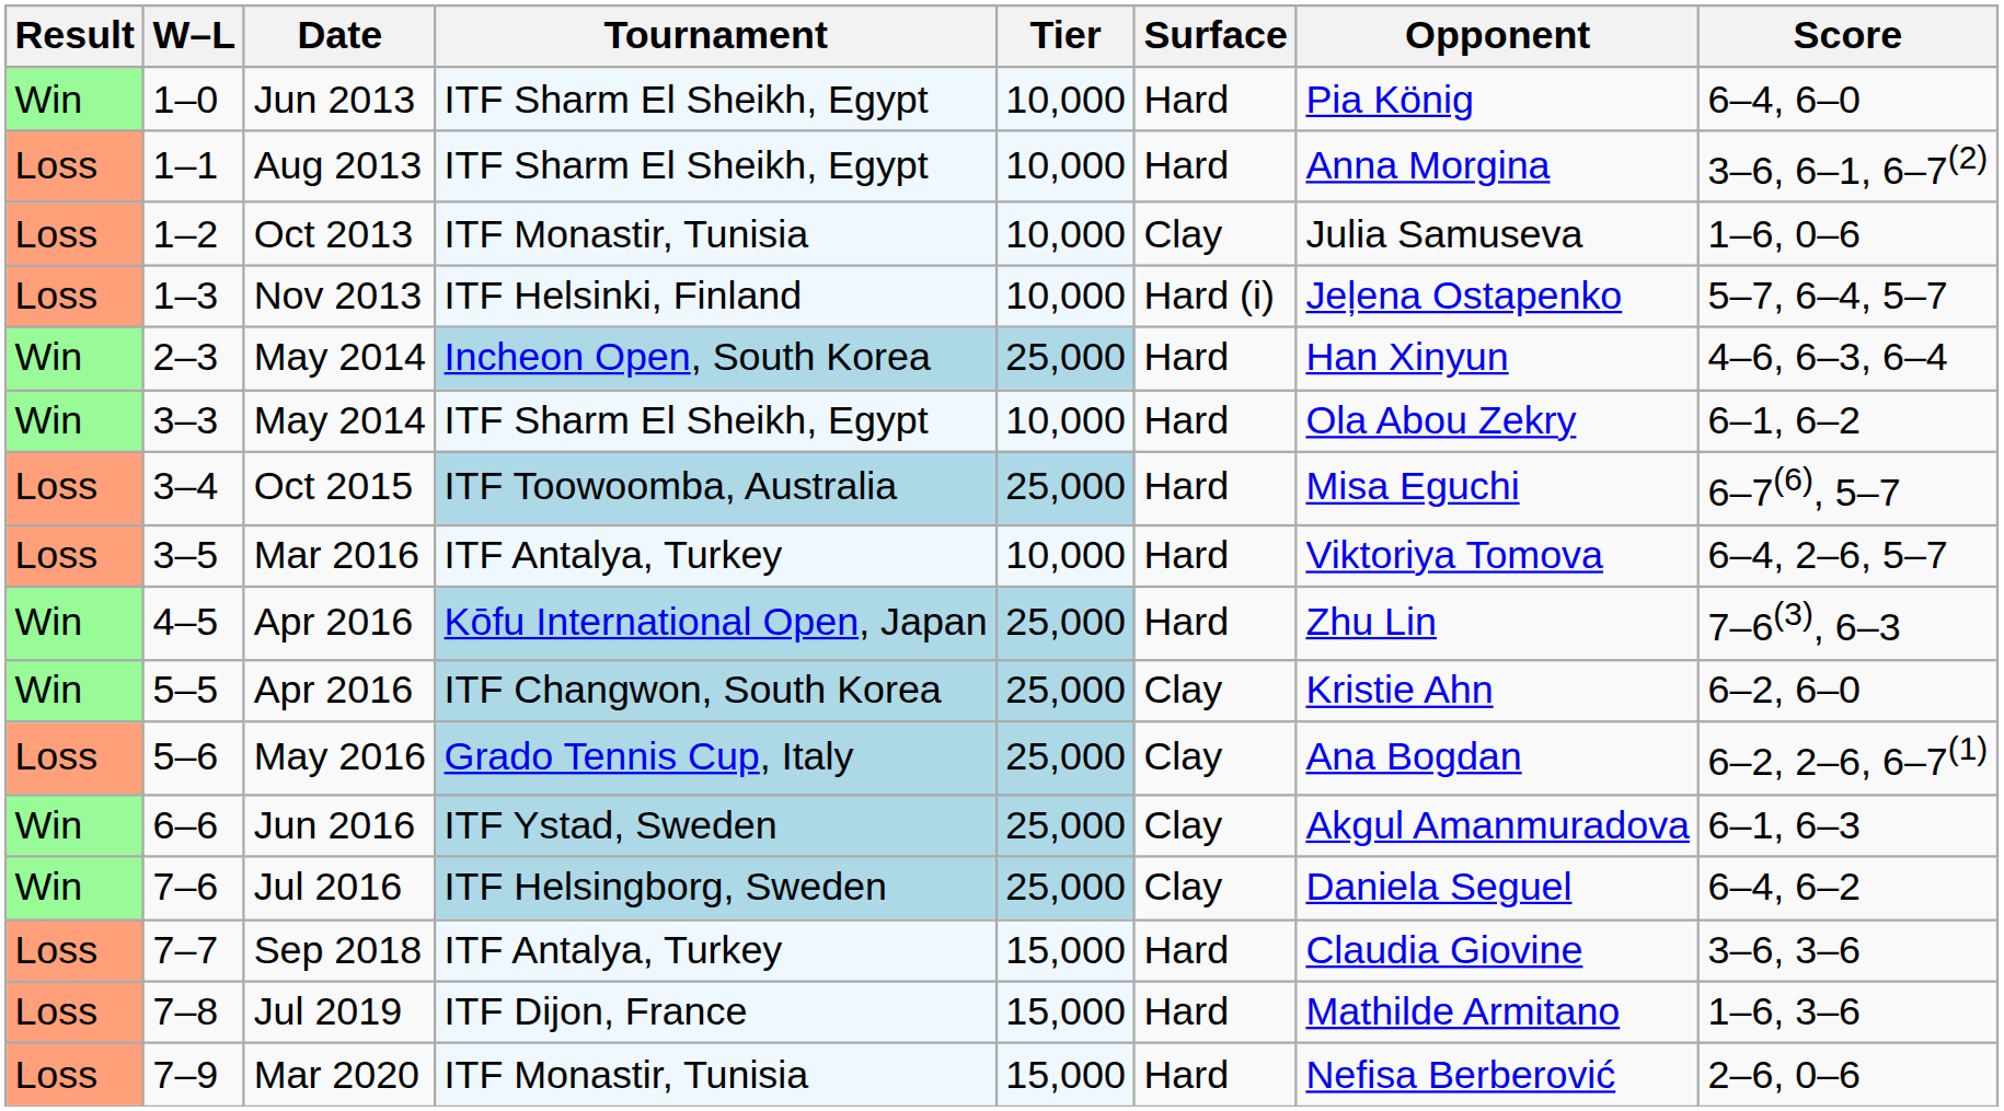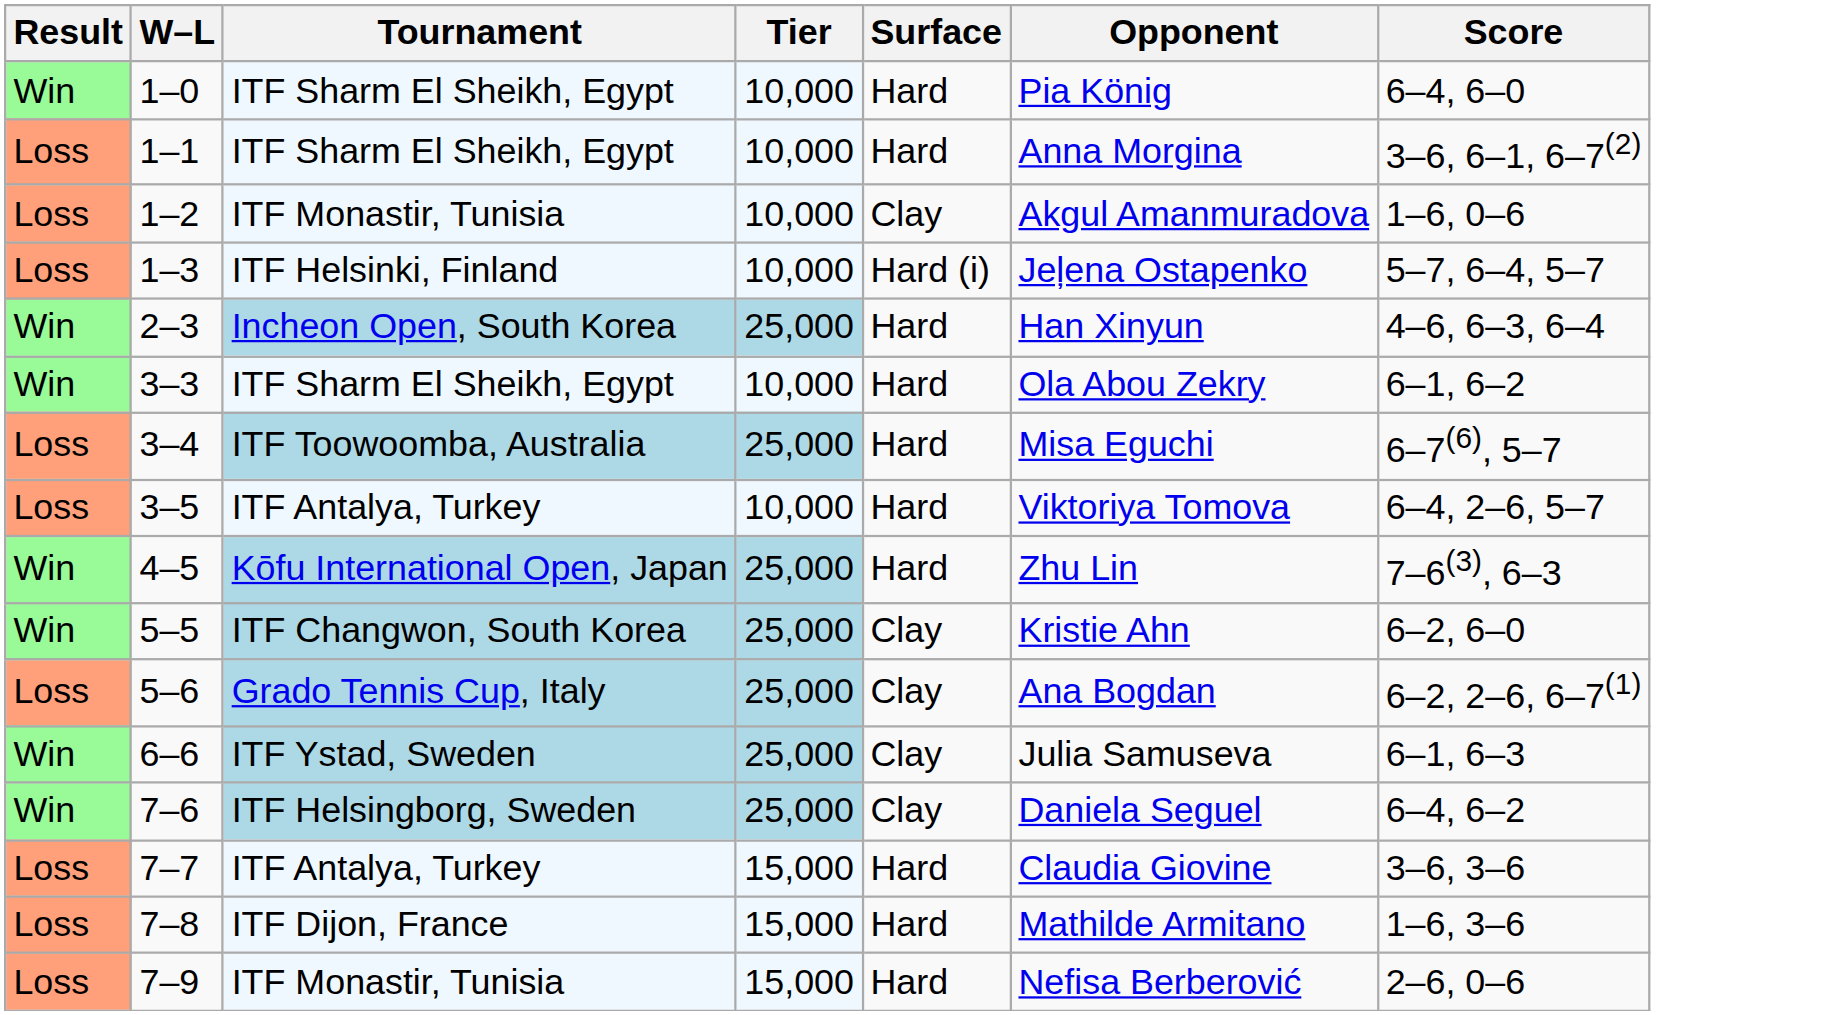- column: Date | Jun 2013 | Aug 2013 | Oct 2013 | Nov 2013 | May 2014 | May 2014 | Oct 2015 | Mar 2016 | Apr 2016 | Apr 2016 | May 2016 | Jun 2016 | Jul 2016 | Sep 2018 | Jul 2019 | Mar 2020
1–2 | Opponent: Julia Samuseva -> Akgul Amanmuradova
6–6 | Opponent: Akgul Amanmuradova -> Julia Samuseva
